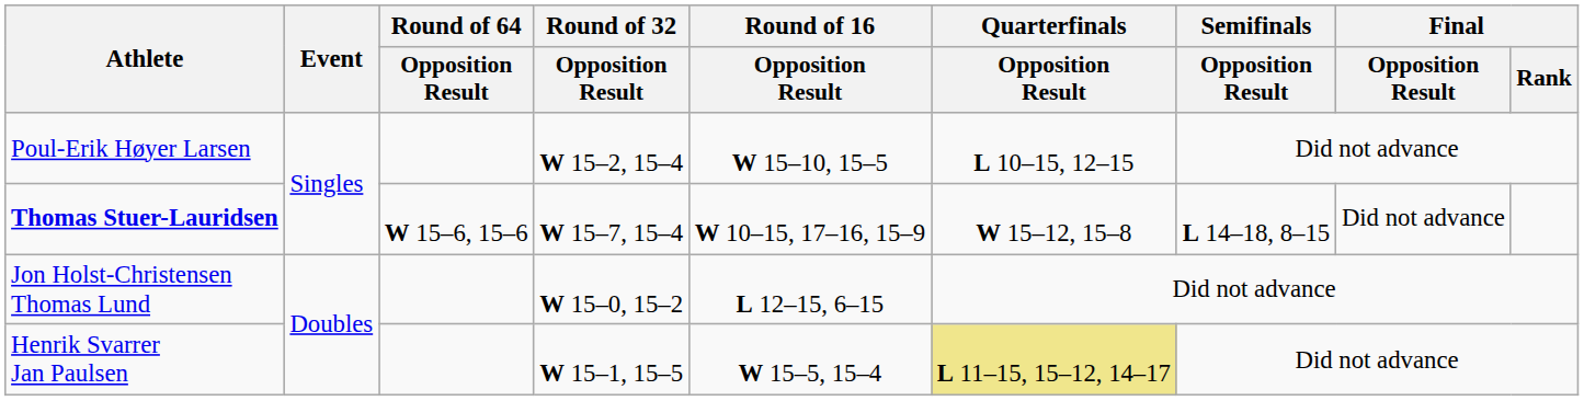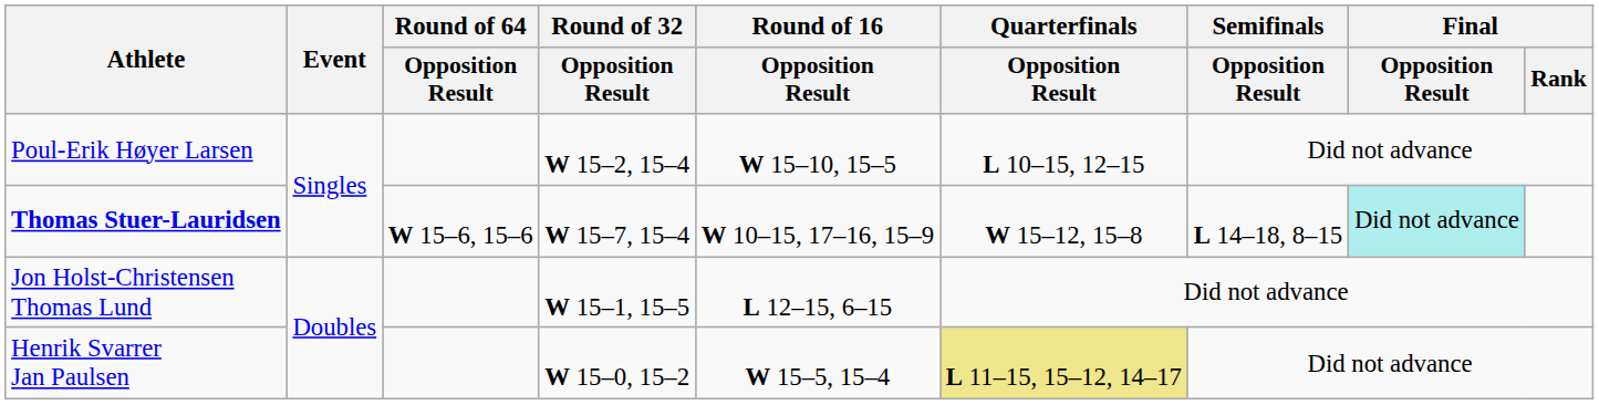Thomas Stuer-Lauridsen | Final / Opposition Result: no background -> paleturquoise background
Jon Holst-Christensen Thomas Lund | Round of 32 / Opposition Result: W 15–0, 15–2 -> W 15–1, 15–5
Henrik Svarrer Jan Paulsen | Round of 32 / Opposition Result: W 15–1, 15–5 -> W 15–0, 15–2
